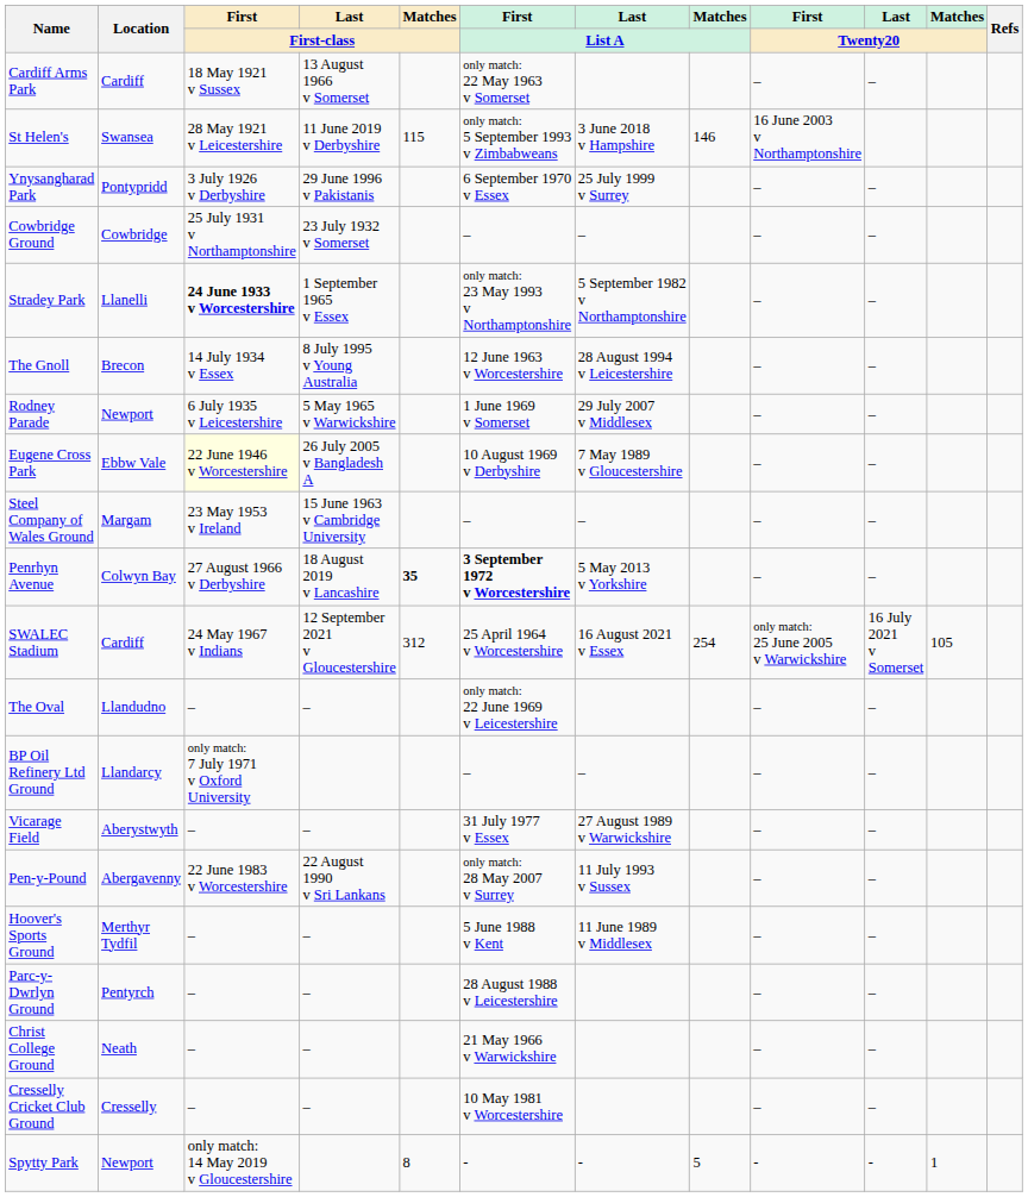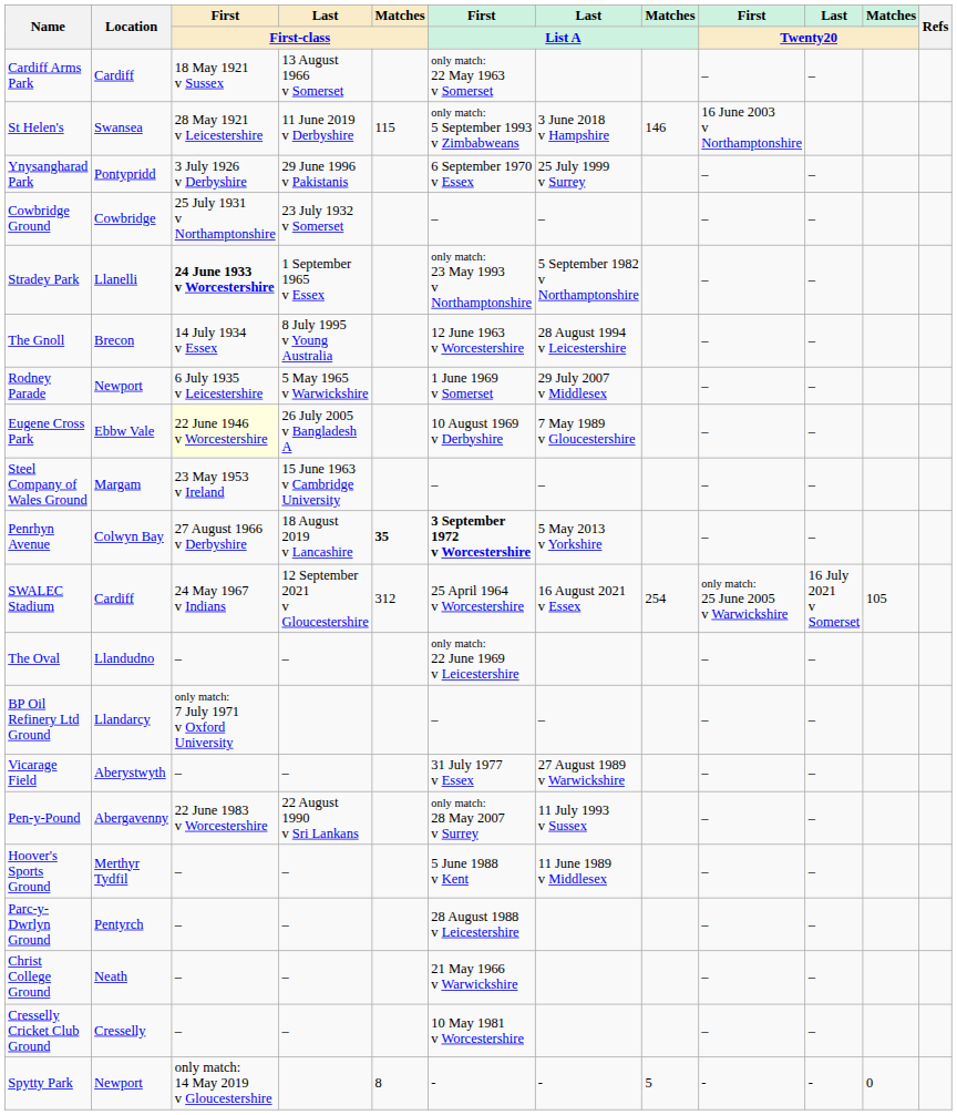Spytty Park | Matches / Twenty20: 1 -> 0
